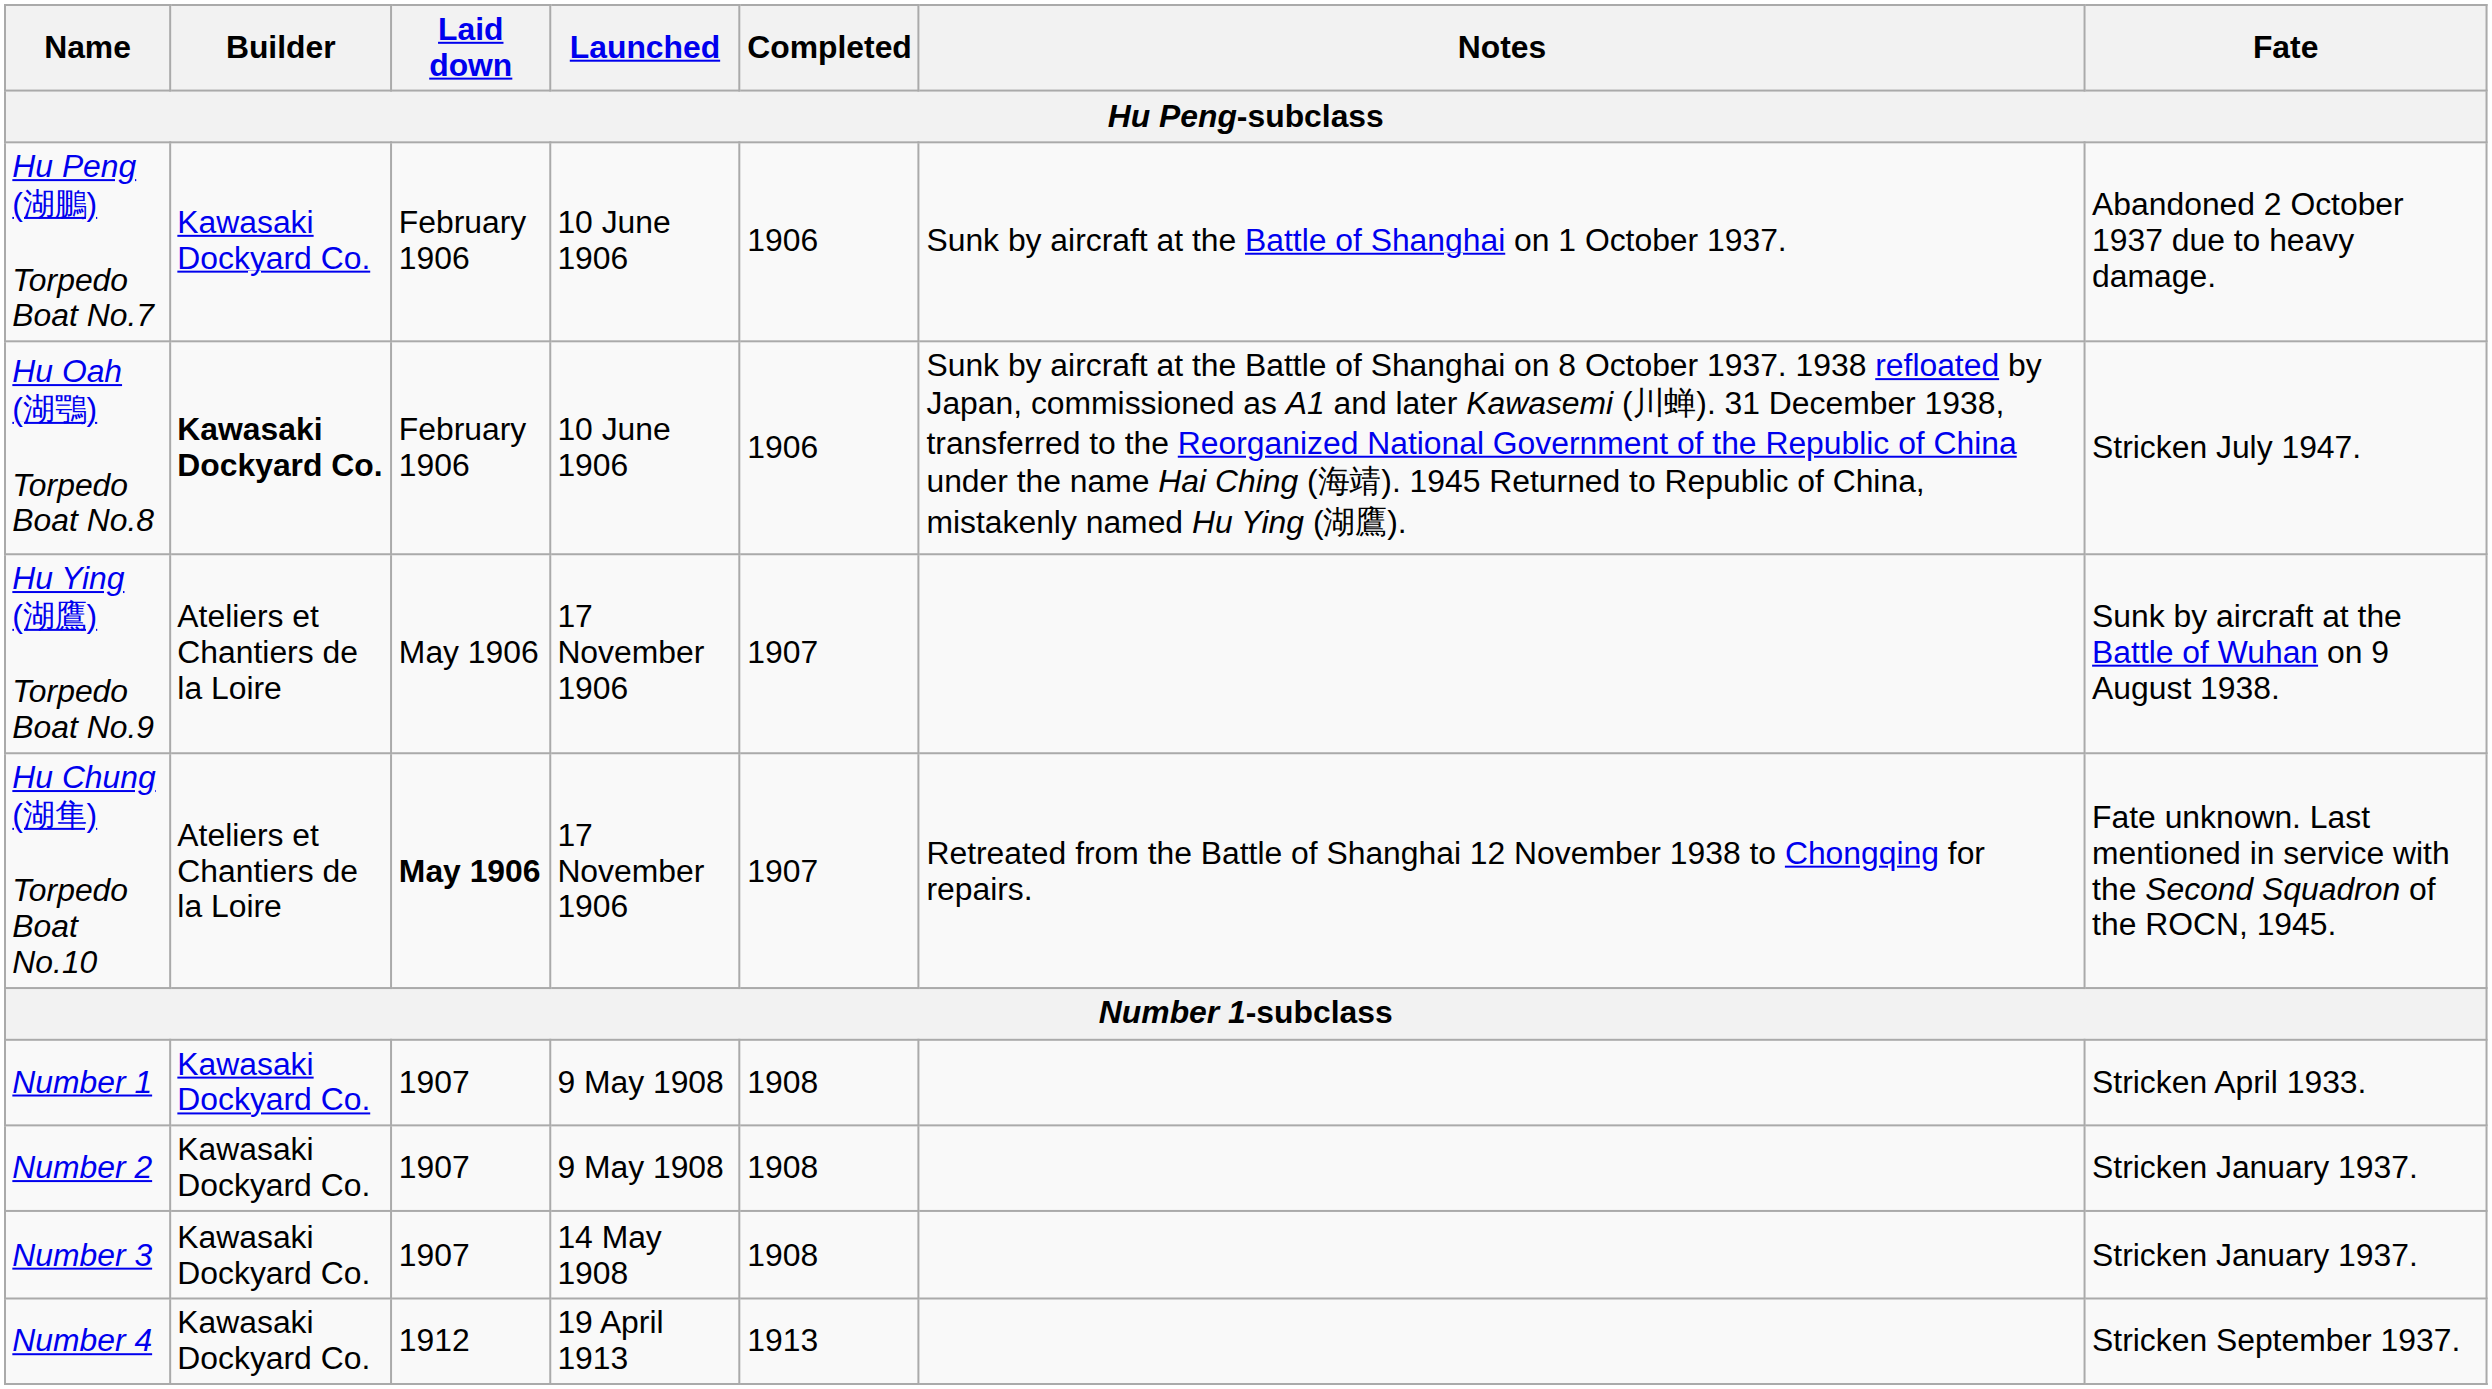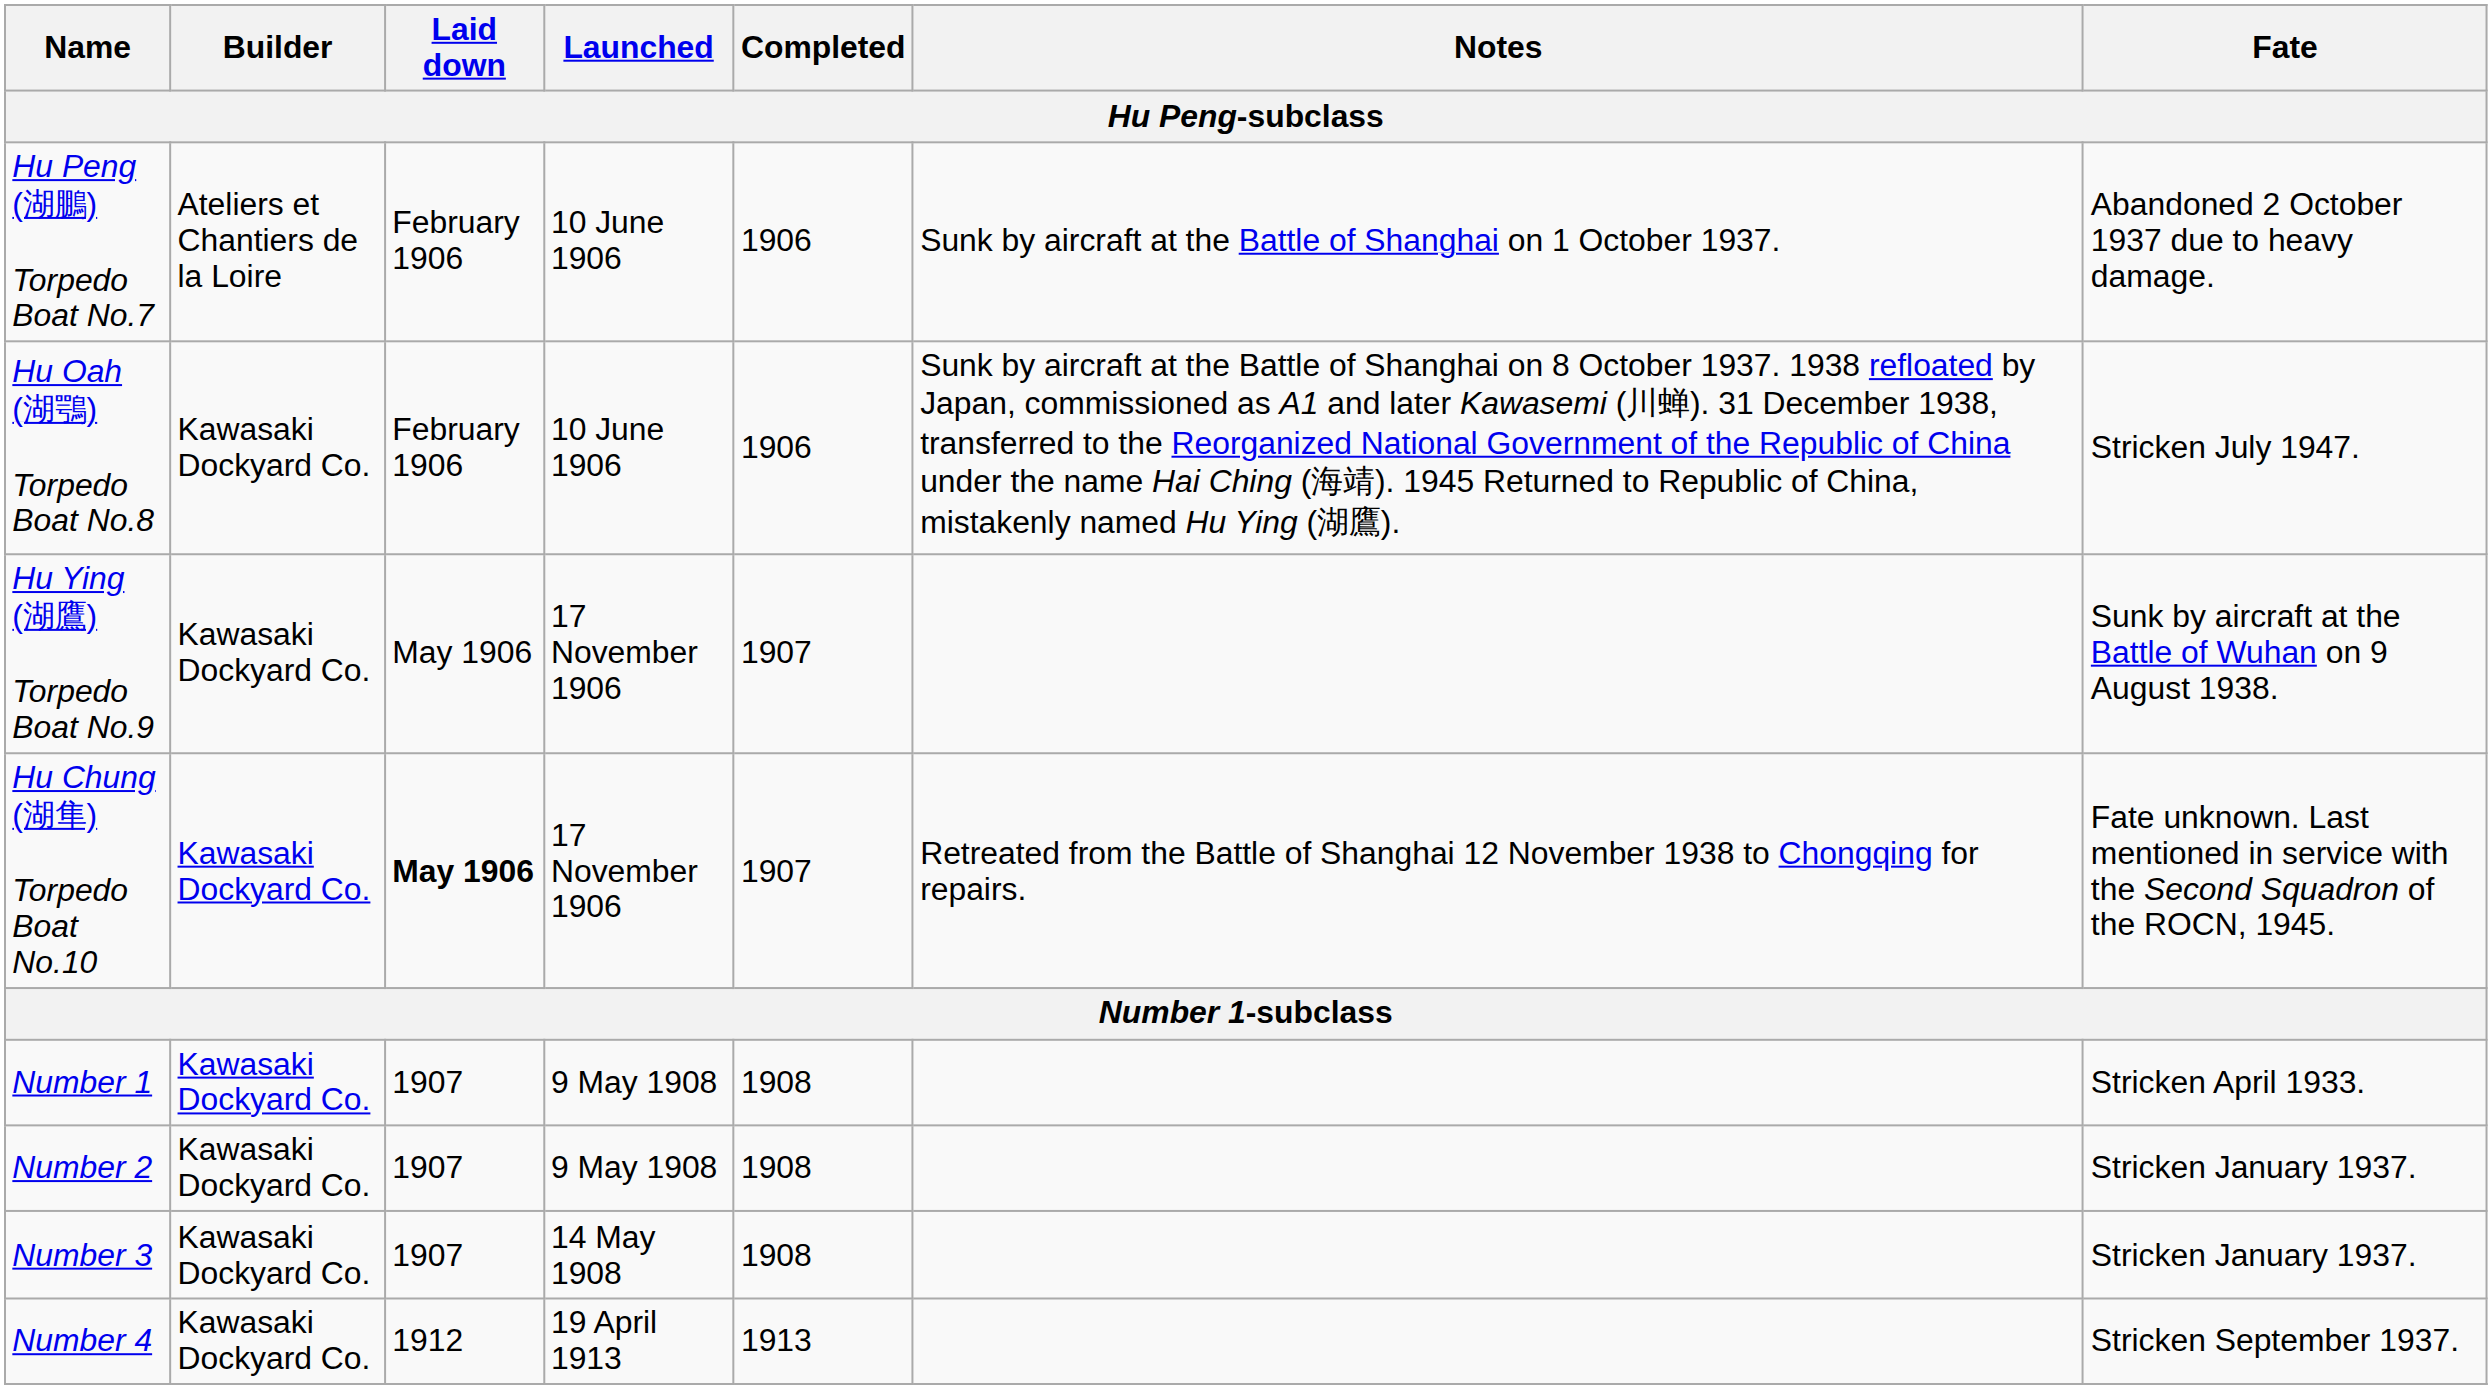Hu Peng (湖鵬) Torpedo Boat No.7 | Builder: Kawasaki Dockyard Co. -> Ateliers et Chantiers de la Loire
Hu Oah (湖鶚) Torpedo Boat No.8 | Builder: bold -> normal
Hu Ying (湖鷹) Torpedo Boat No.9 | Builder: Ateliers et Chantiers de la Loire -> Kawasaki Dockyard Co.
Hu Chung (湖隼) Torpedo Boat No.10 | Builder: Ateliers et Chantiers de la Loire -> Kawasaki Dockyard Co.
